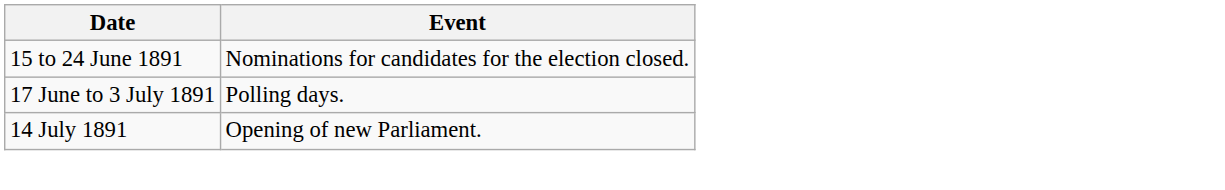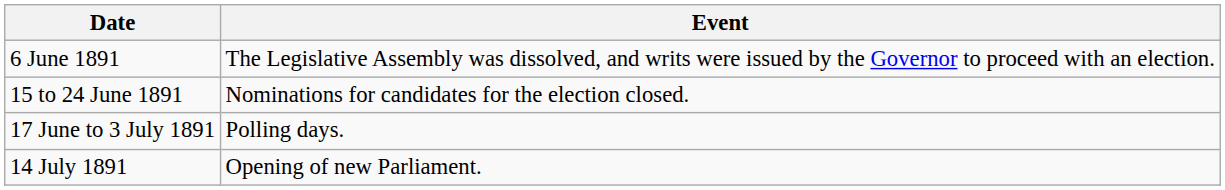+ row: 6 June 1891 | The Legislative Assembly was dissolved, and writs were issued by the Governor to proceed with an election.
